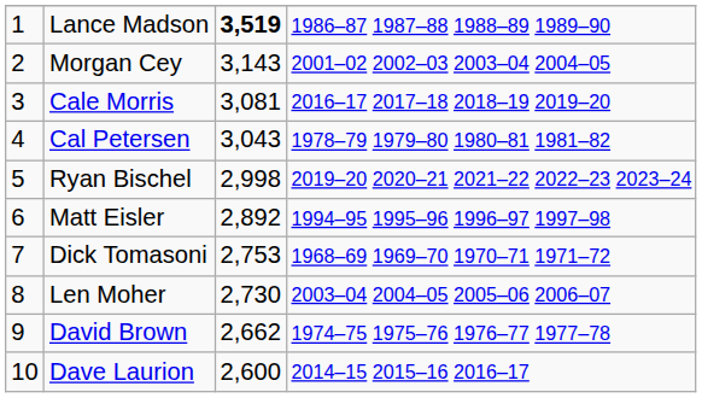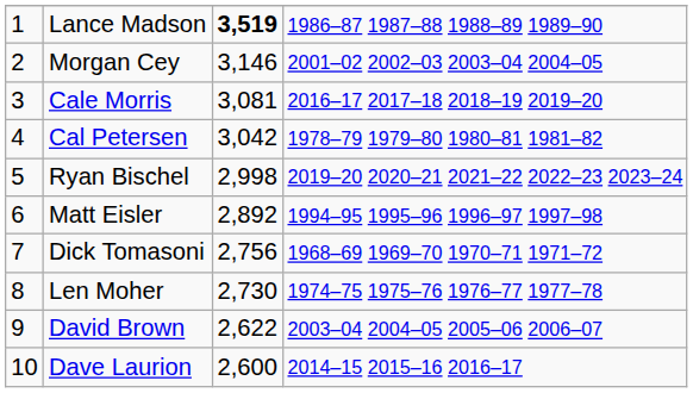Morgan Cey | column 3: 3,143 -> 3,146
Cal Petersen | column 3: 3,043 -> 3,042
Dick Tomasoni | column 3: 2,753 -> 2,756
Len Moher | column 4: 2003–04 2004–05 2005–06 2006–07 -> 1974–75 1975–76 1976–77 1977–78
David Brown | column 3: 2,662 -> 2,622
David Brown | column 4: 1974–75 1975–76 1976–77 1977–78 -> 2003–04 2004–05 2005–06 2006–07
